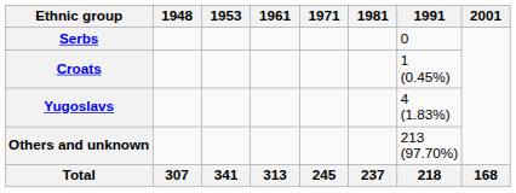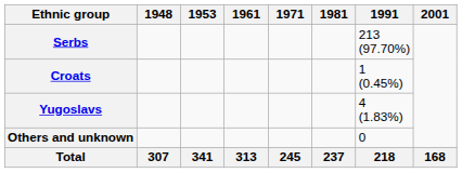Serbs | 1991: 0 -> 213 (97.70%)
Others and unknown | 1991: 213 (97.70%) -> 0
